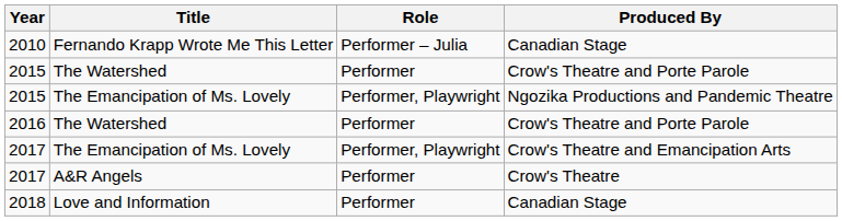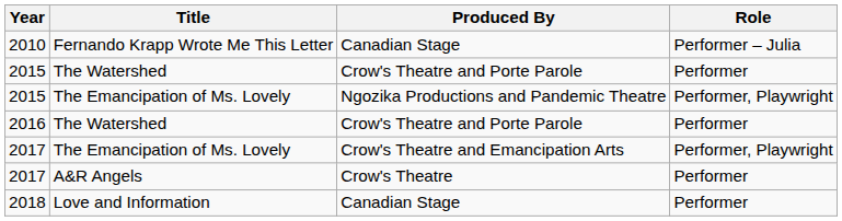columns swapped: Role <-> Produced By
